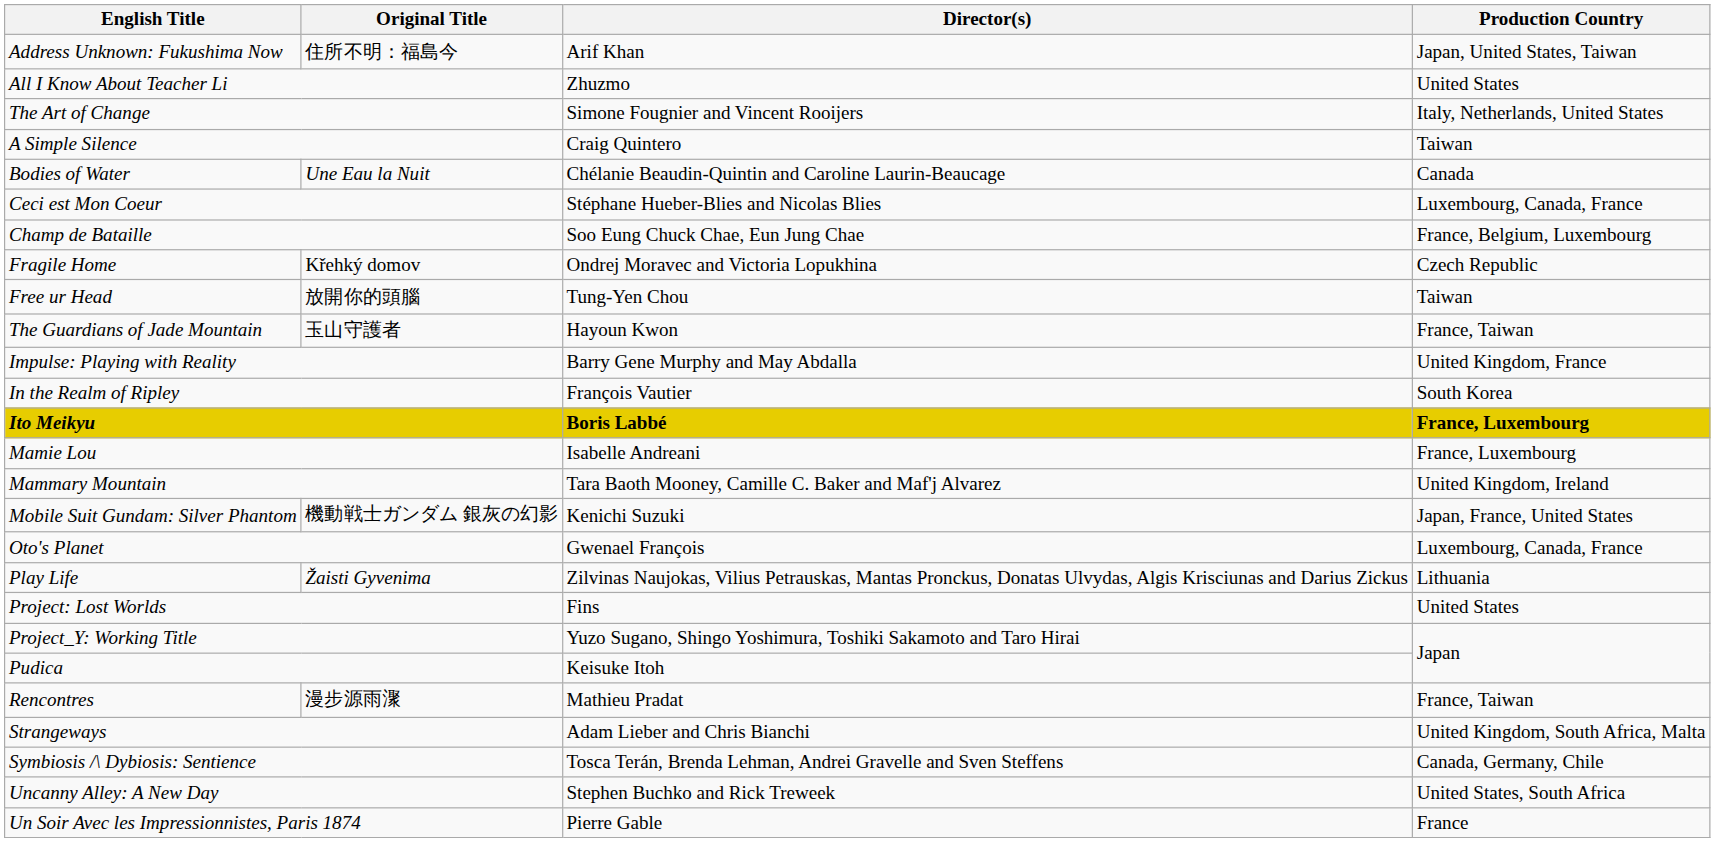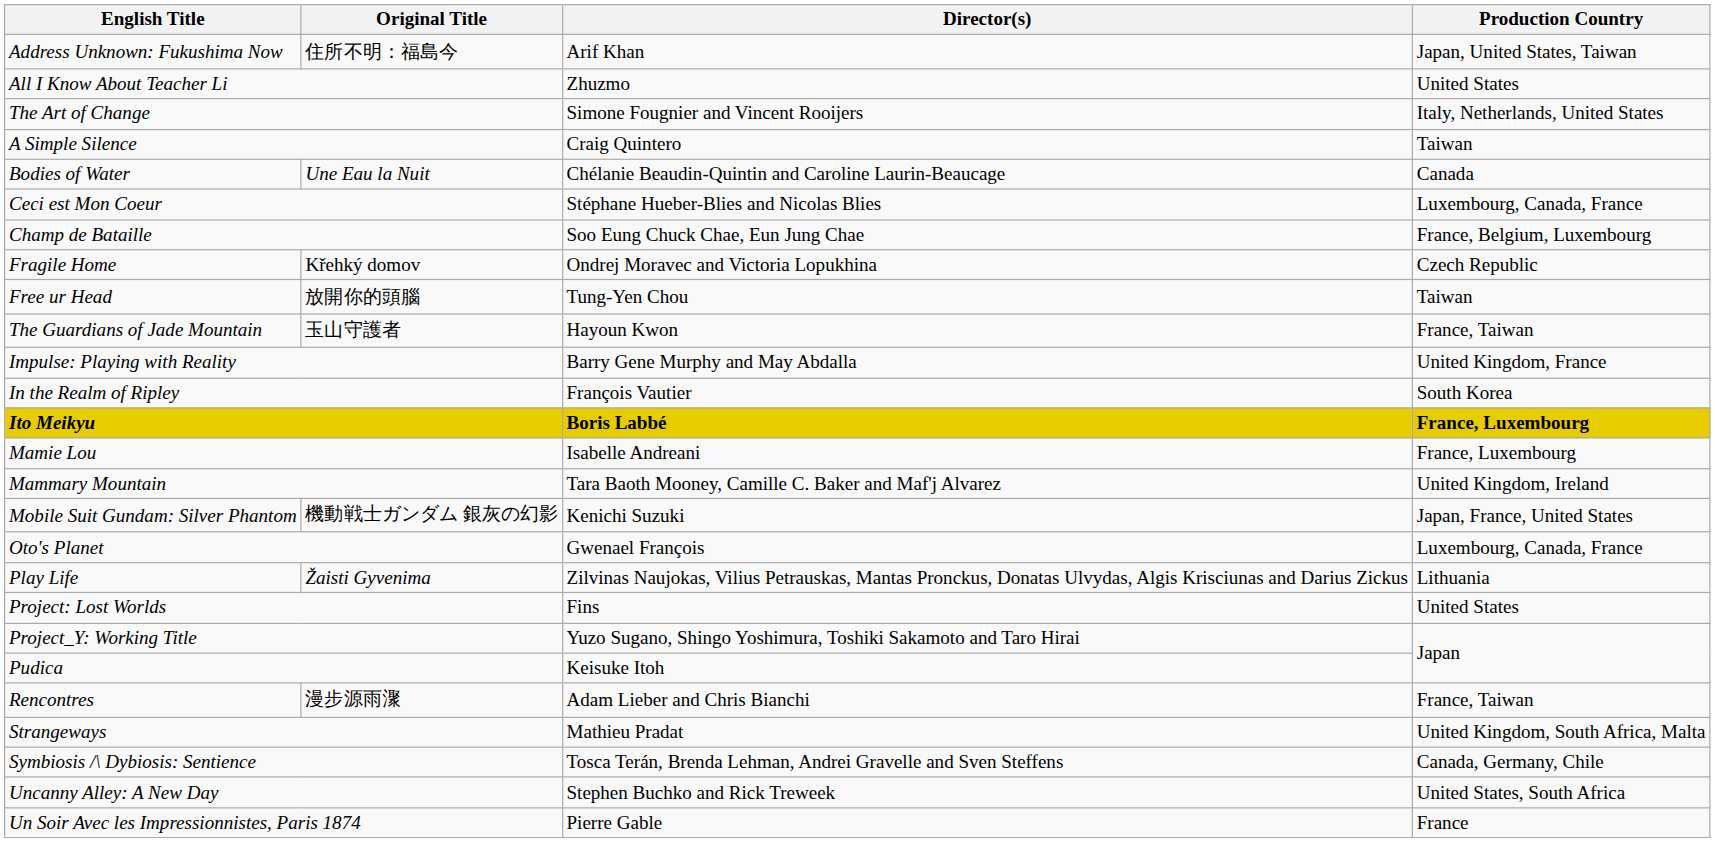Rencontres | Director(s): Mathieu Pradat -> Adam Lieber and Chris Bianchi
Strangeways | Director(s): Adam Lieber and Chris Bianchi -> Mathieu Pradat
